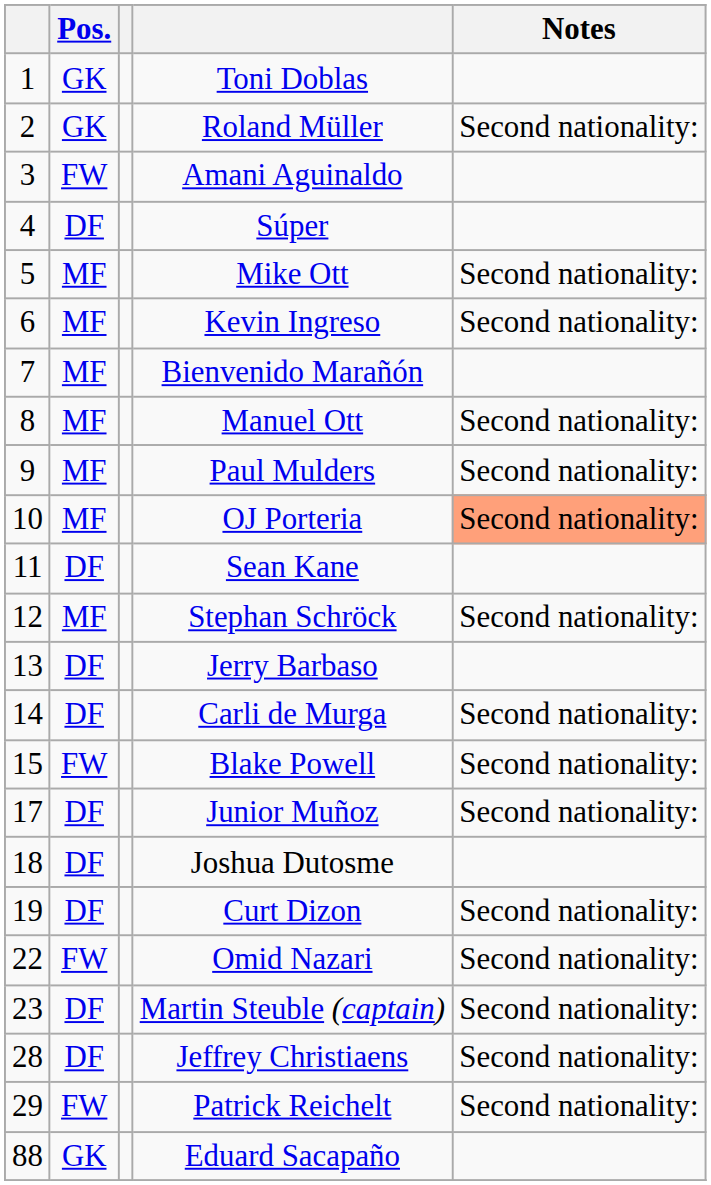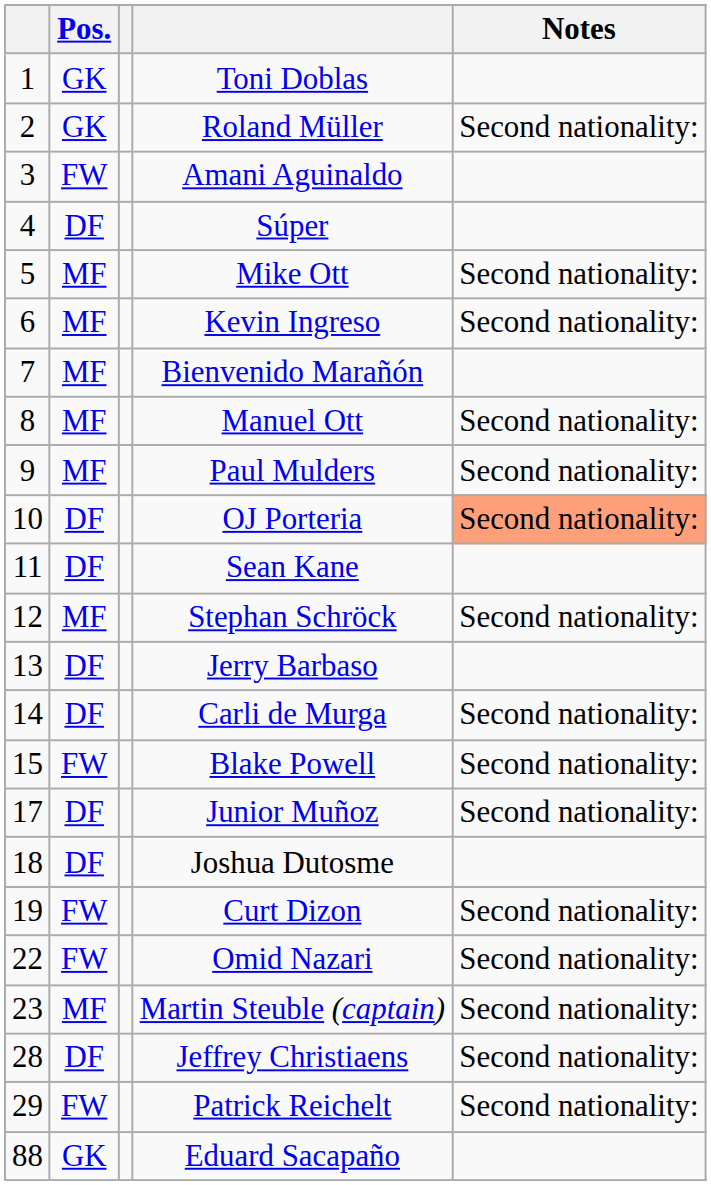OJ Porteria | Pos.: MF -> DF
Curt Dizon | Pos.: DF -> FW
Martin Steuble (captain) | Pos.: DF -> MF
